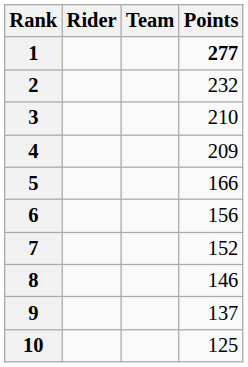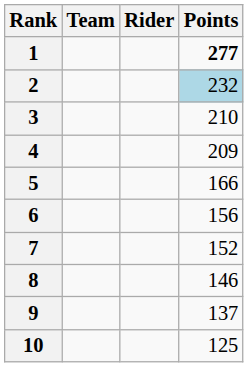columns swapped: Rider <-> Team
2 | Points: no background -> lightblue background
